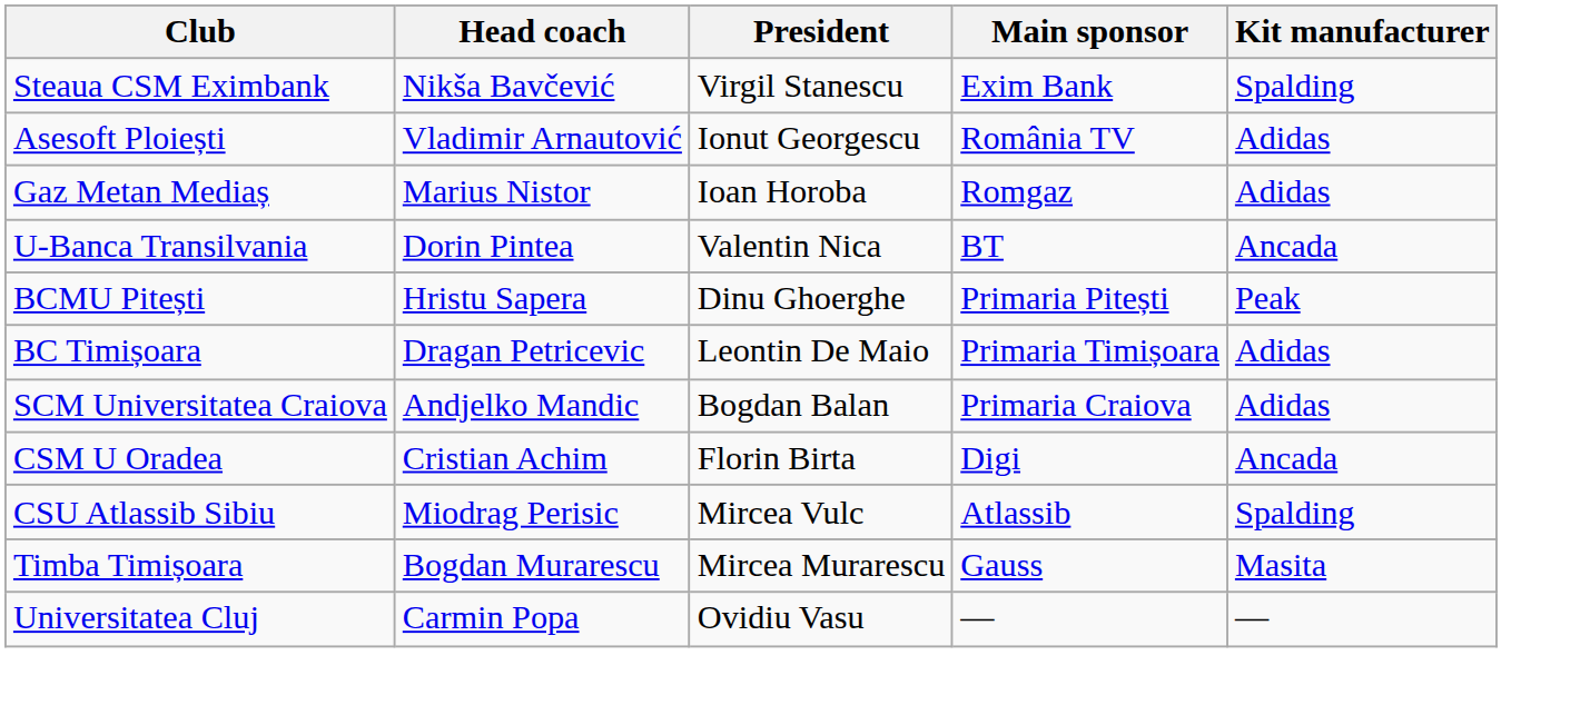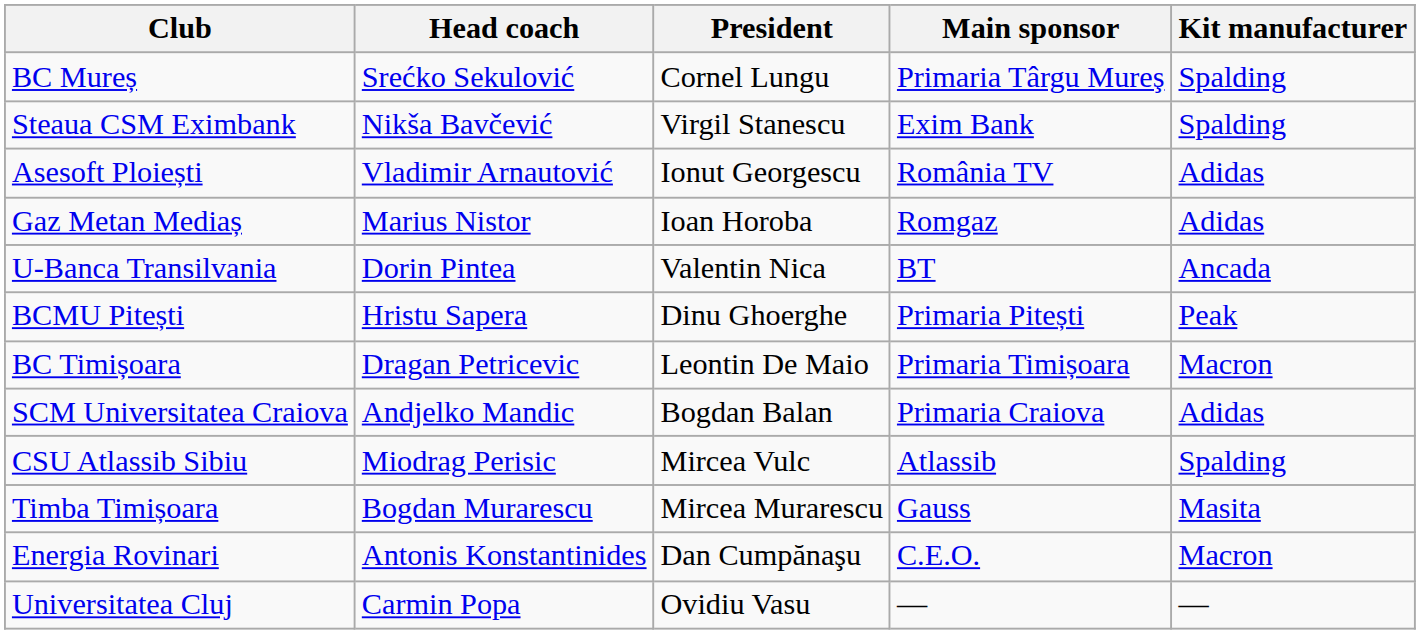+ row: BC Mureș | Srećko Sekulović | Cornel Lungu | Primaria Târgu Mureş | Spalding
BC Timișoara | Kit manufacturer: Adidas -> Macron
- row: CSM U Oradea | Cristian Achim | Florin Birta | Digi | Ancada
+ row: Energia Rovinari | Antonis Konstantinides | Dan Cumpănaşu | C.E.O. | Macron
